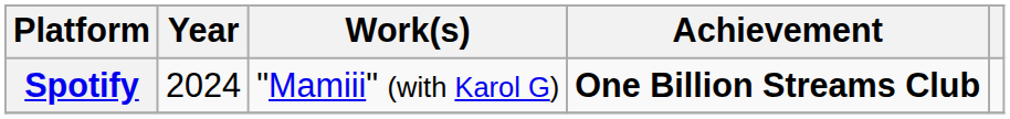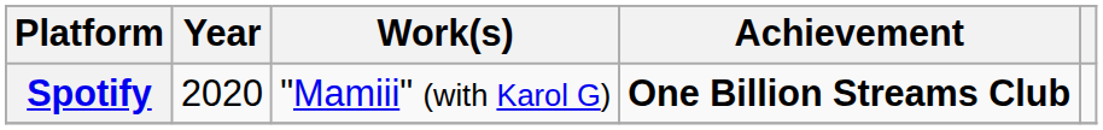Spotify | Year: 2024 -> 2020
